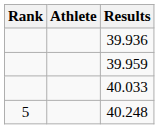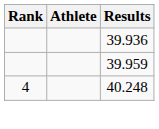- row: 40.033
40.248 | Rank: 5 -> 4
